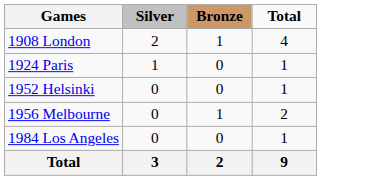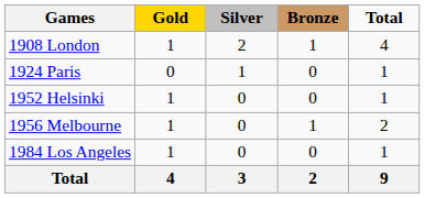+ column: Gold | 1 | 0 | 1 | 1 | 1 | 4
